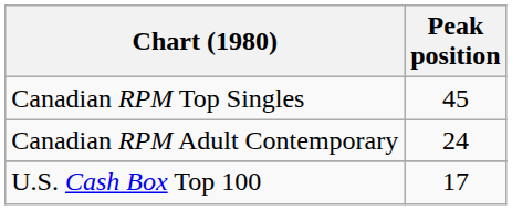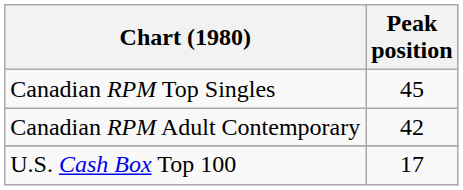Canadian RPM Adult Contemporary | Peak position: 24 -> 42
